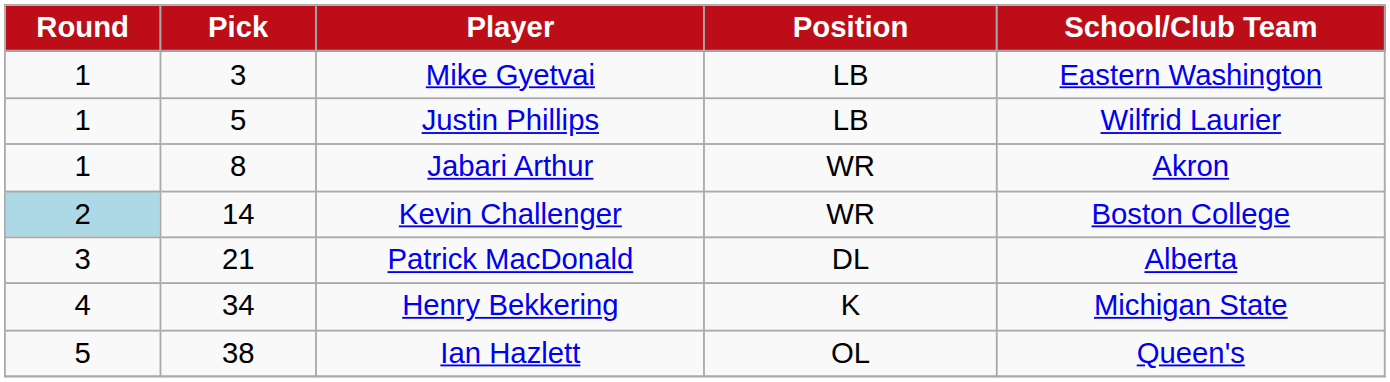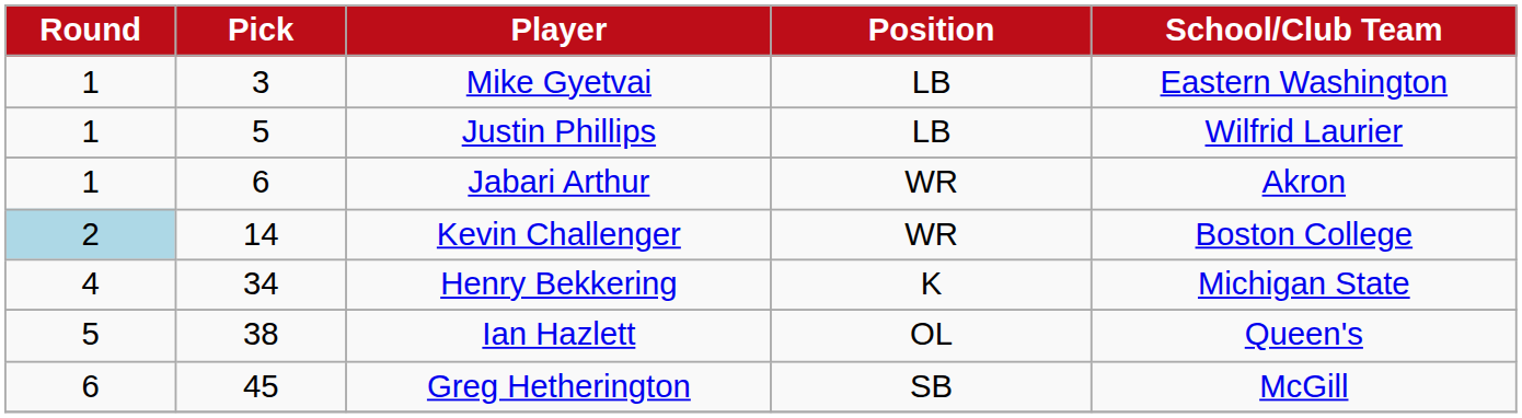Jabari Arthur | Pick: 8 -> 6
- row: 3 | 21 | Patrick MacDonald | DL | Alberta
+ row: 6 | 45 | Greg Hetherington | SB | McGill
